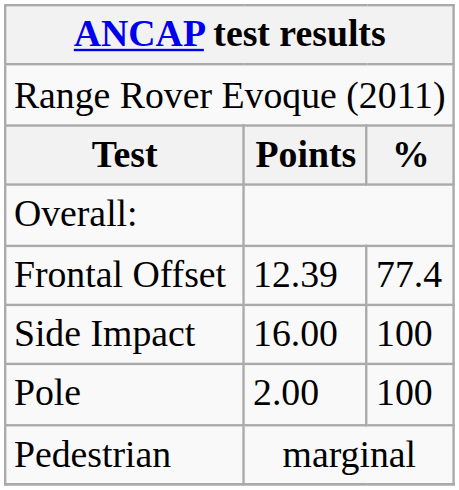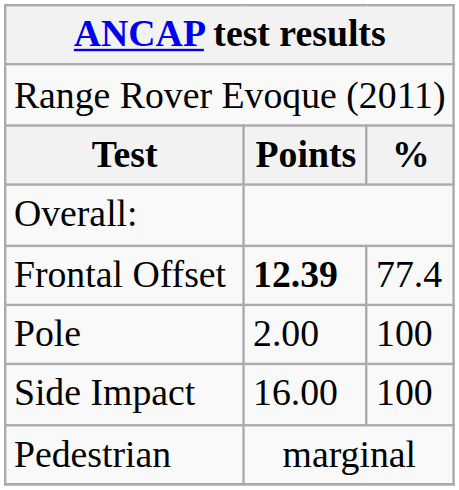Frontal Offset | column 2: normal -> bold
rows swapped: Side Impact <-> Pole
